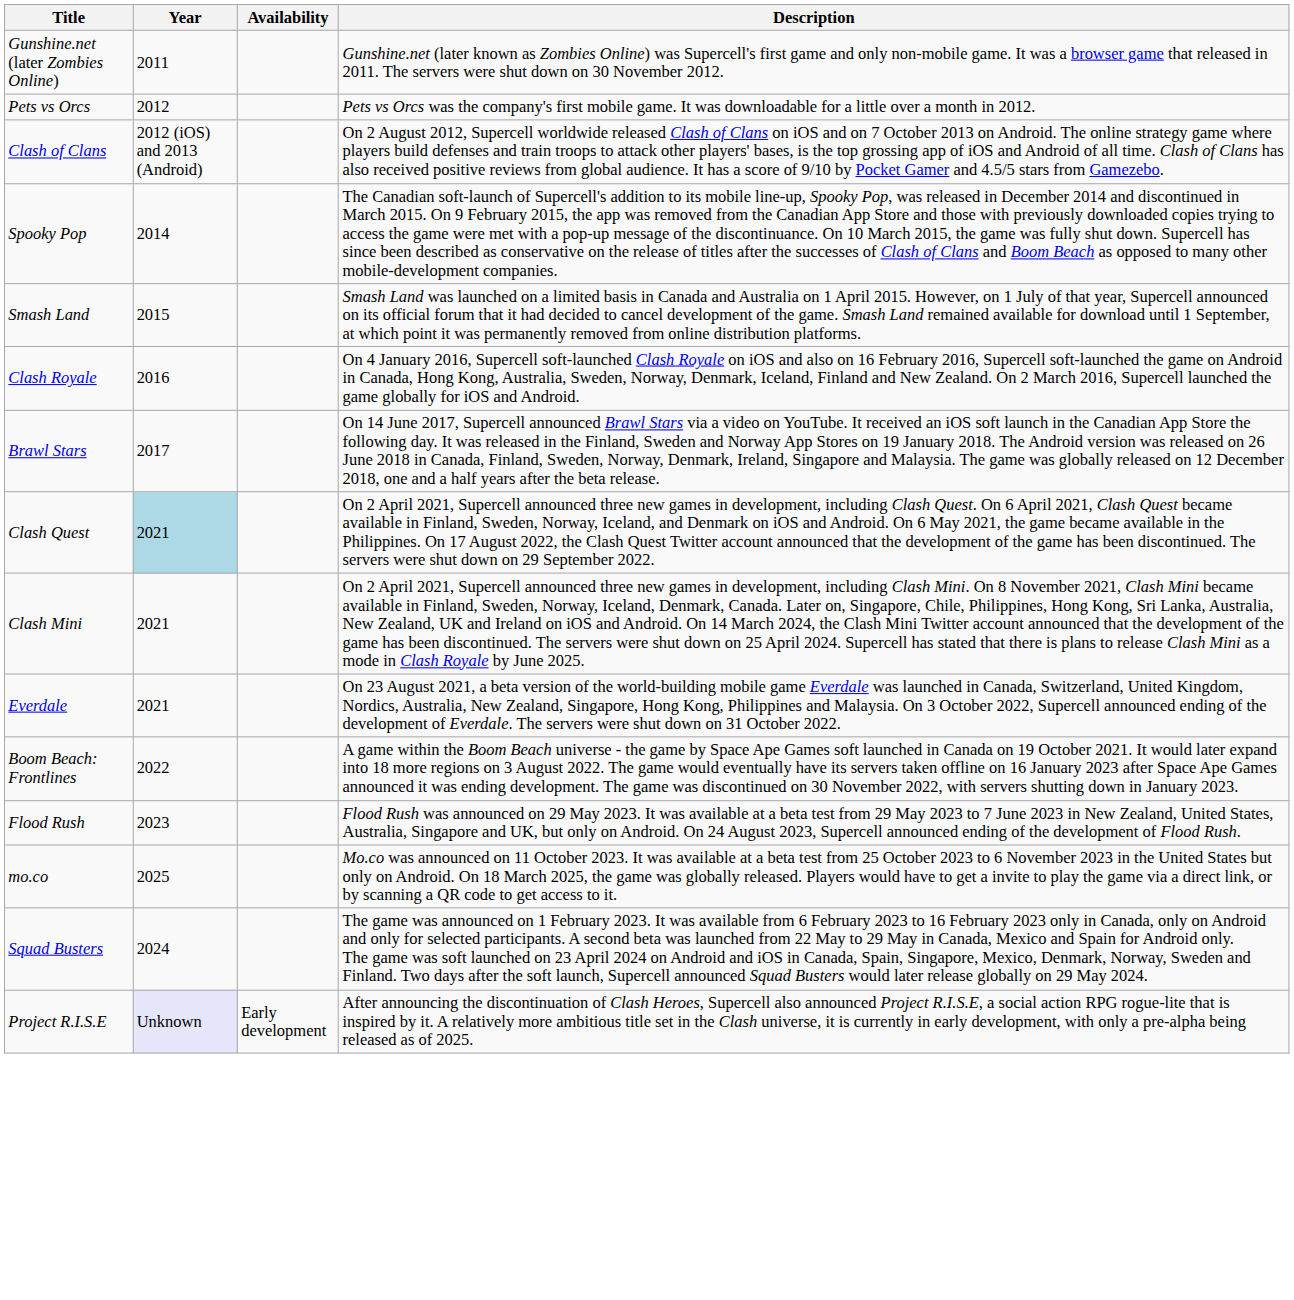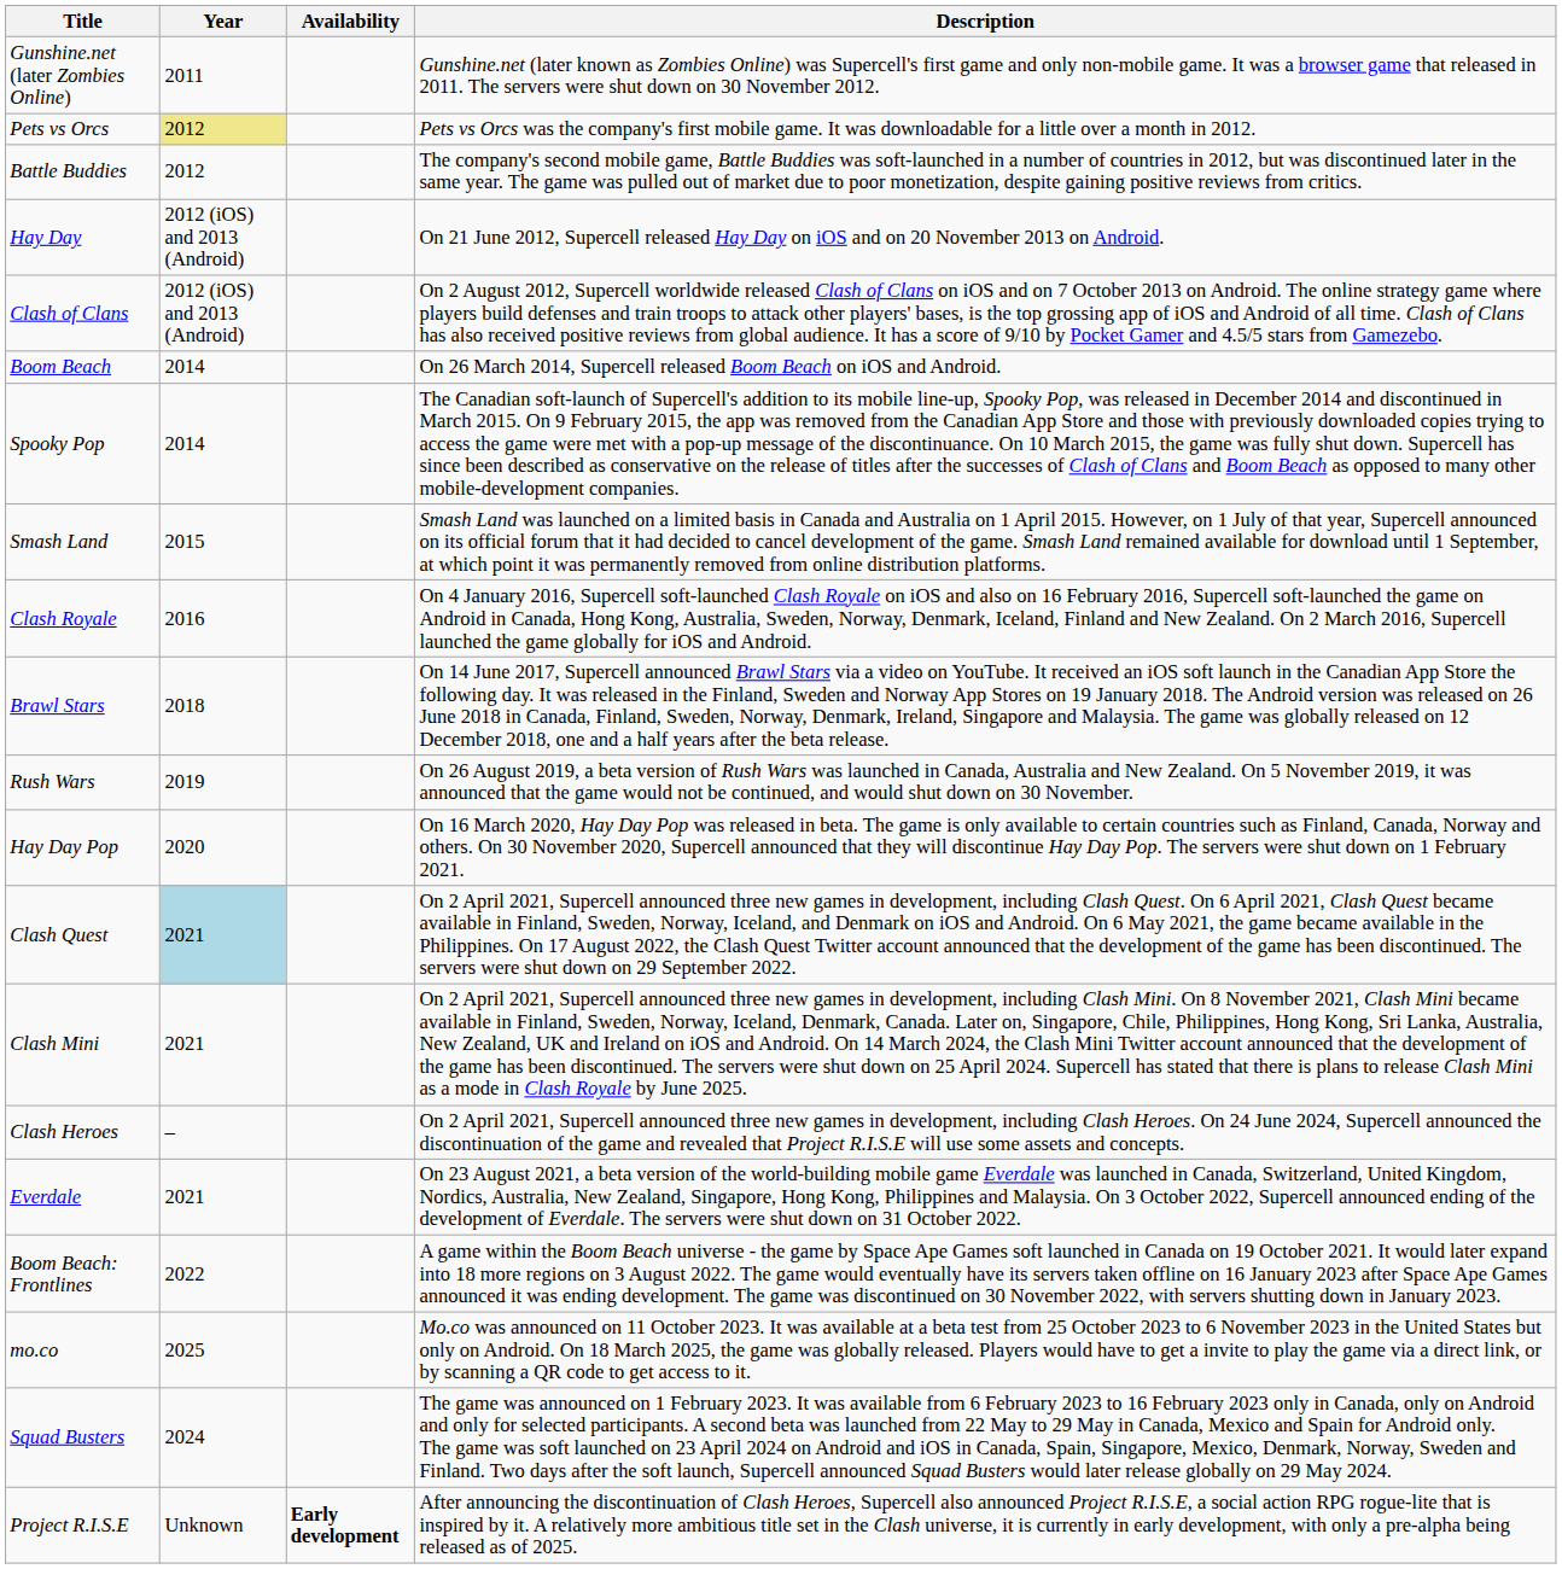Pets vs Orcs | Year: no background -> khaki background
+ row: Battle Buddies | 2012 | The company's second mobile game, Battle Buddies was soft-launched in a number of countries in 2012, but was discontinued later in the same year. The game was pulled out of market due to poor monetization, despite gaining positive reviews from critics.
+ row: Hay Day | 2012 (iOS) and 2013 (Android) | On 21 June 2012, Supercell released Hay Day on iOS and on 20 November 2013 on Android.
+ row: Boom Beach | 2014 | On 26 March 2014, Supercell released Boom Beach on iOS and Android.
Brawl Stars | Year: 2017 -> 2018
+ row: Rush Wars | 2019 | On 26 August 2019, a beta version of Rush Wars was launched in Canada, Australia and New Zealand. On 5 November 2019, it was announced that the game would not be continued, and would shut down on 30 November.
+ row: Hay Day Pop | 2020 | On 16 March 2020, Hay Day Pop was released in beta. The game is only available to certain countries such as Finland, Canada, Norway and others. On 30 November 2020, Supercell announced that they will discontinue Hay Day Pop. The servers were shut down on 1 February 2021.
+ row: Clash Heroes | – | On 2 April 2021, Supercell announced three new games in development, including Clash Heroes. On 24 June 2024, Supercell announced the discontinuation of the game and revealed that Project R.I.S.E will use some assets and concepts.
- row: Flood Rush | 2023 | Flood Rush was announced on 29 May 2023. It was available at a beta test from 29 May 2023 to 7 June 2023 in New Zealand, United States, Australia, Singapore and UK, but only on Android. On 24 August 2023, Supercell announced ending of the development of Flood Rush.
Project R.I.S.E | Year: lavender background -> no background
Project R.I.S.E | Availability: normal -> bold
